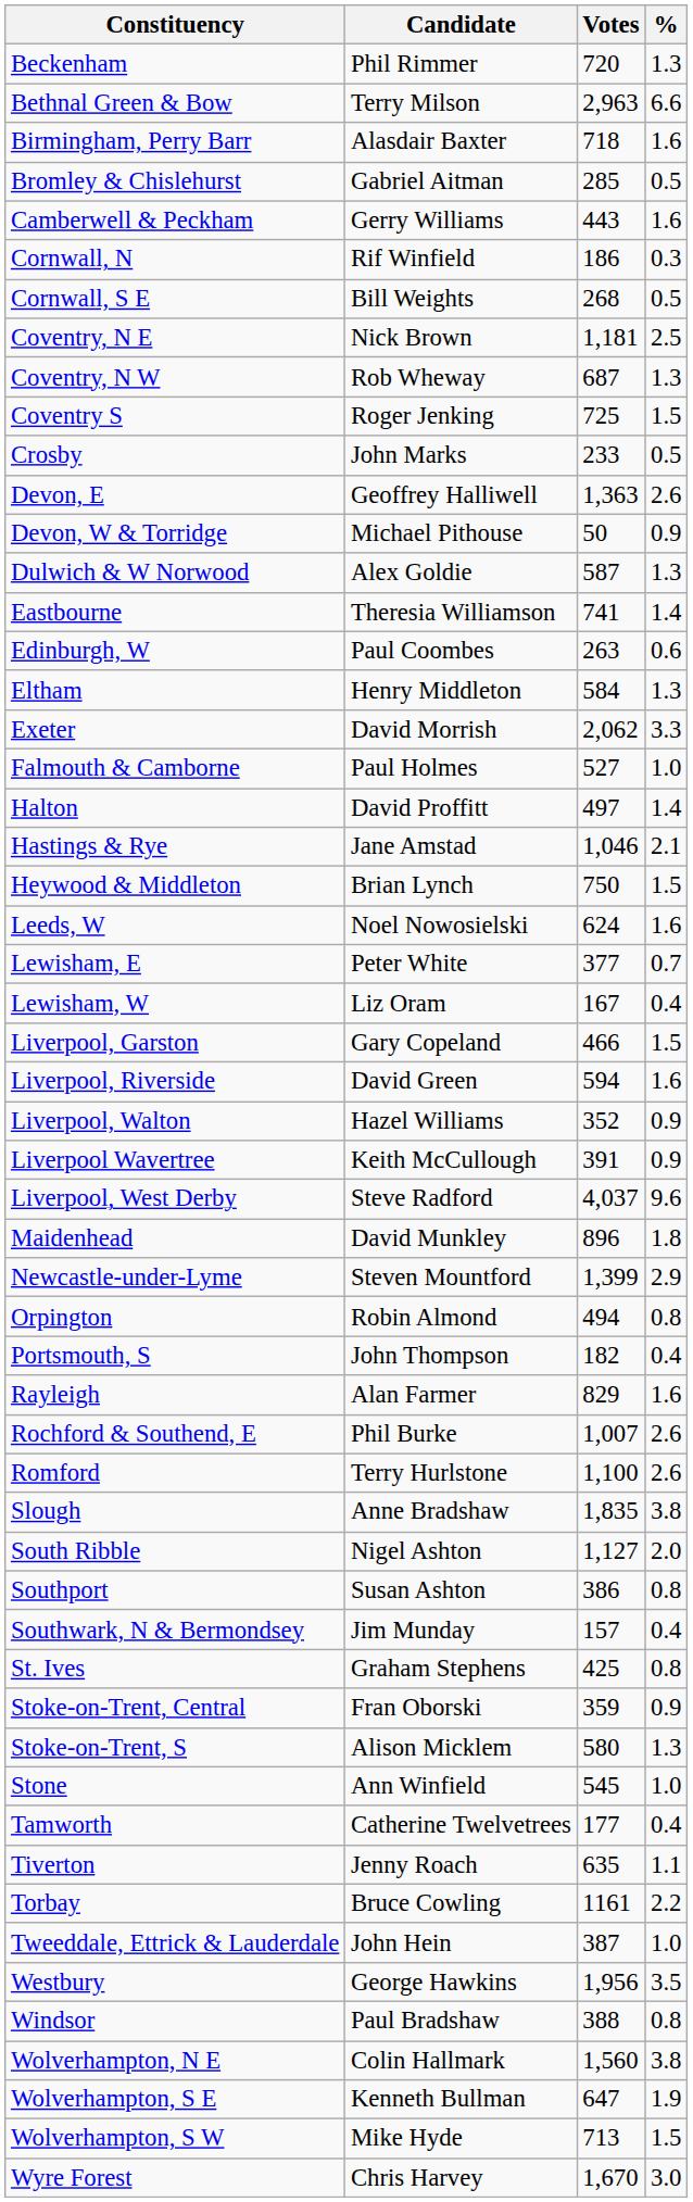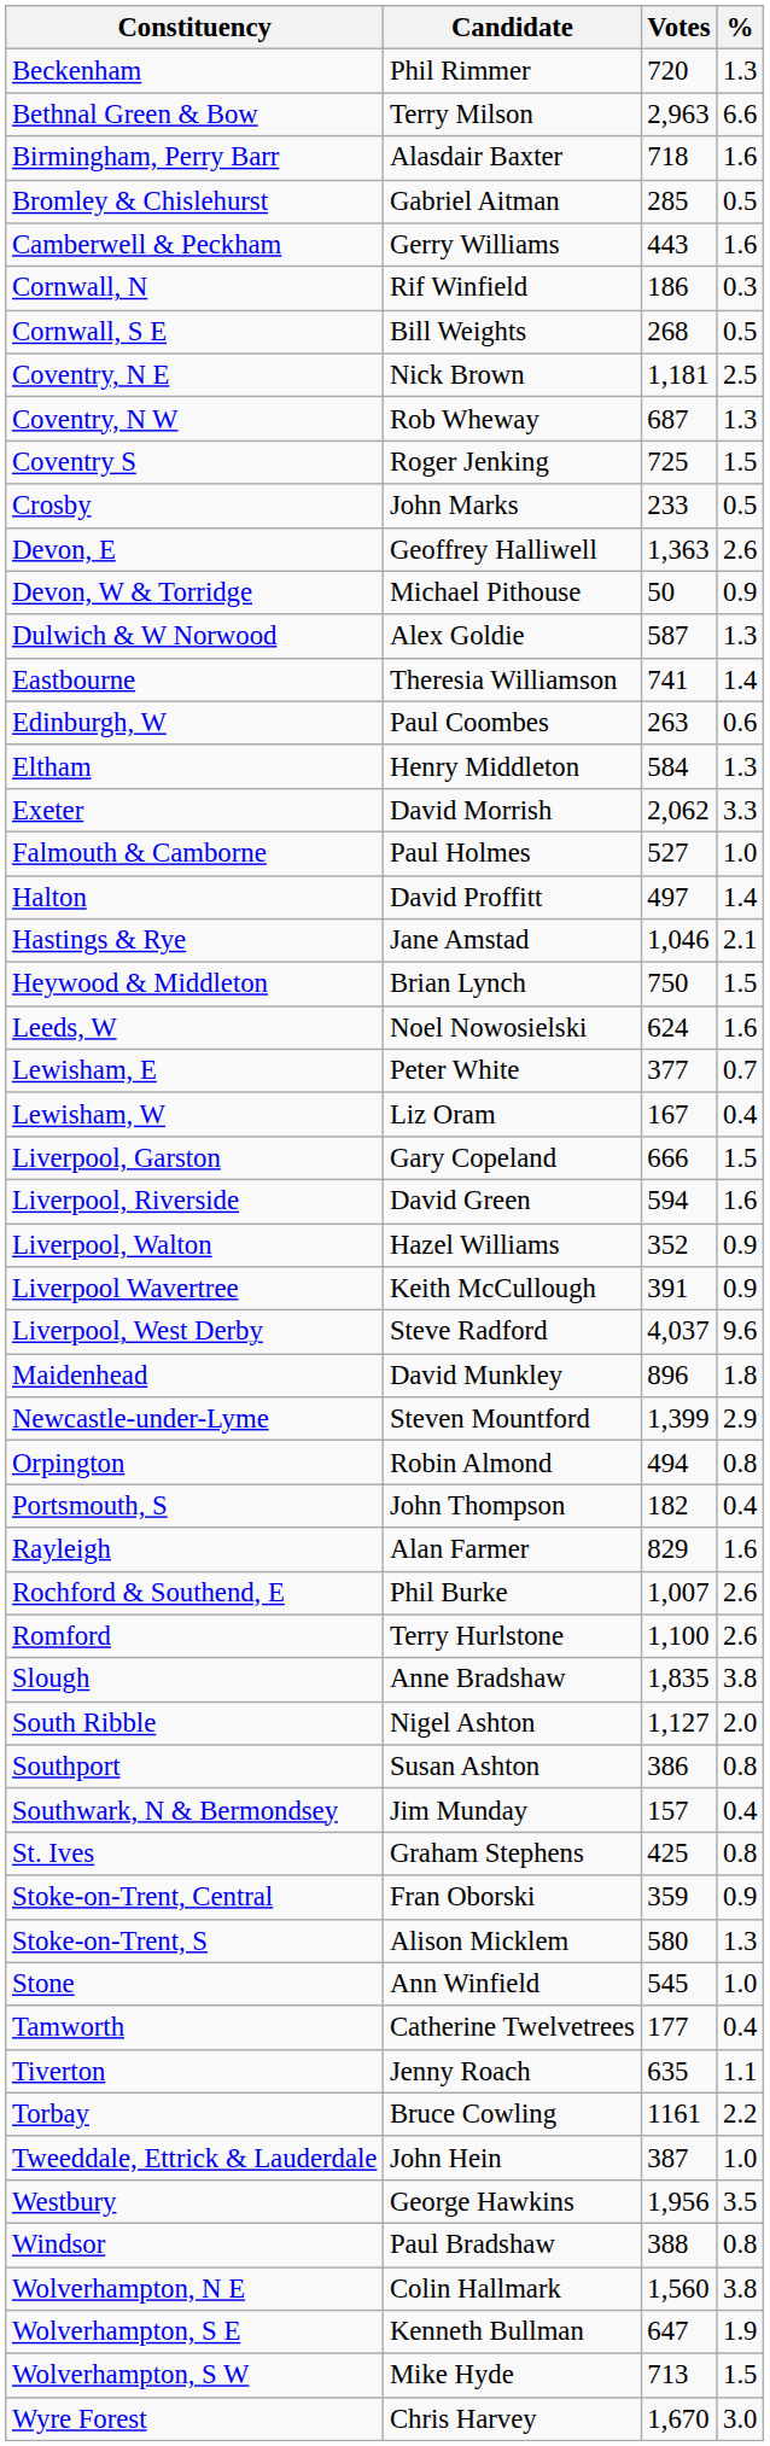Liverpool, Garston | Votes: 466 -> 666
